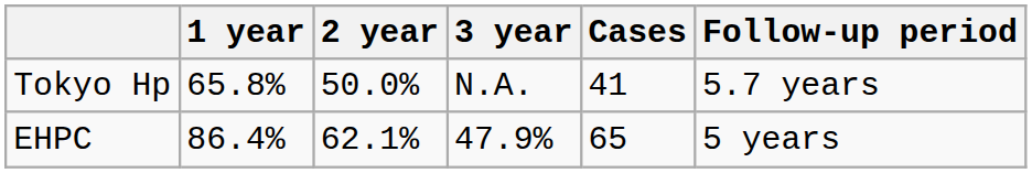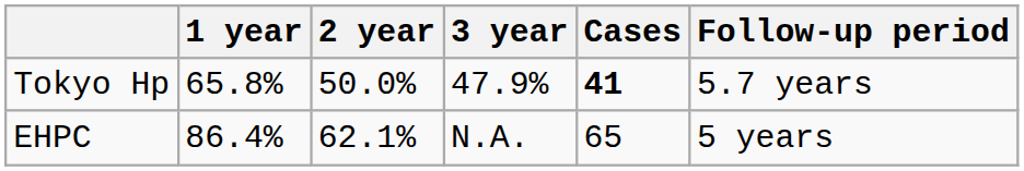Tokyo Hp | 3 year: N.A. -> 47.9%
Tokyo Hp | Cases: normal -> bold
EHPC | 3 year: 47.9% -> N.A.
